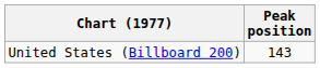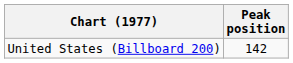United States (Billboard 200) | Peak position: 143 -> 142
